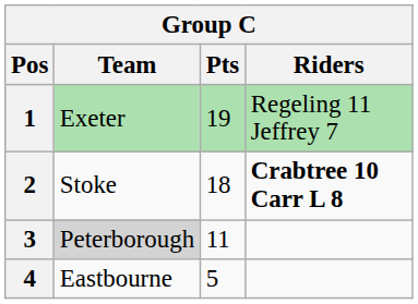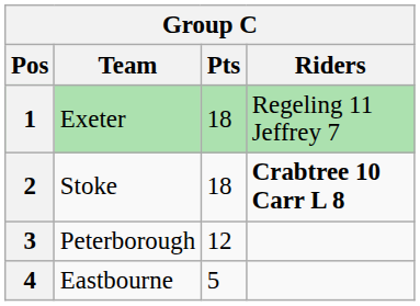1 | Pts: 19 -> 18
3 | Team: lightgrey background -> no background
3 | Pts: 11 -> 12
